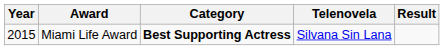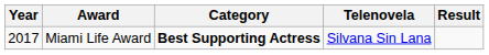Miami Life Award | Year: 2015 -> 2017
